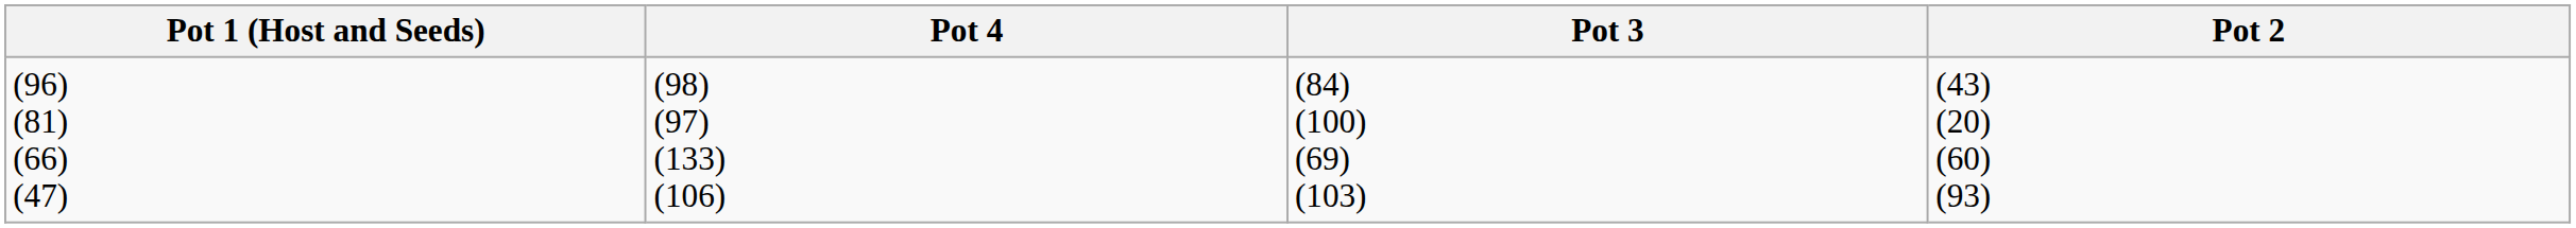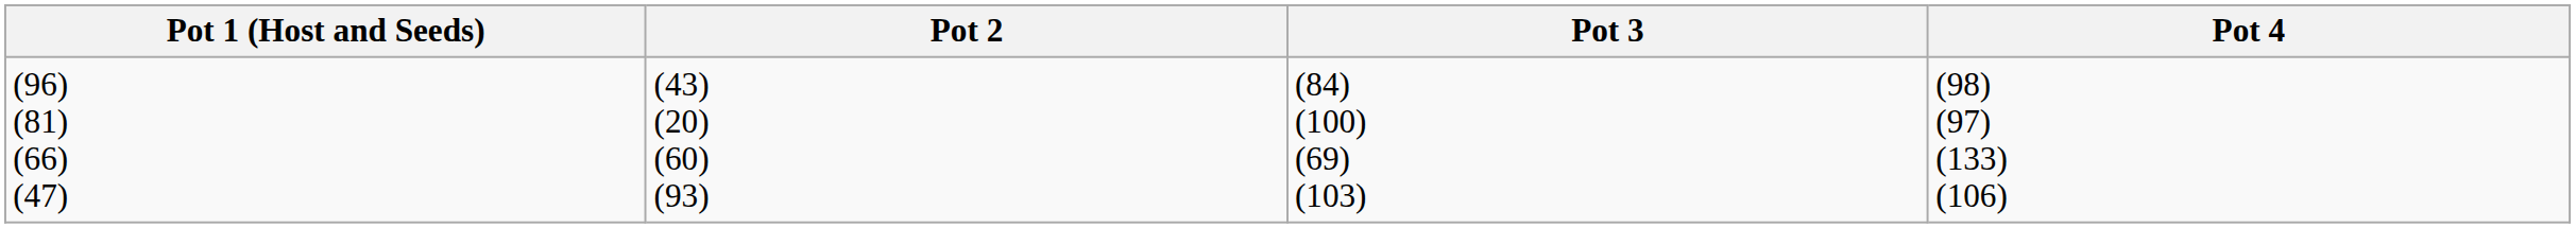columns swapped: Pot 2 <-> Pot 4
